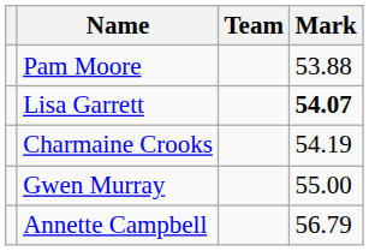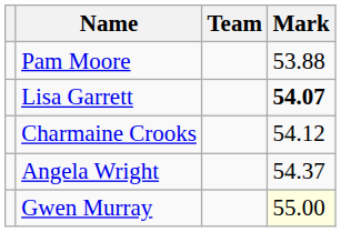Charmaine Crooks | Mark: 54.19 -> 54.12
+ row: Angela Wright | 54.37
Gwen Murray | Mark: no background -> lightyellow background
- row: Annette Campbell | 56.79
